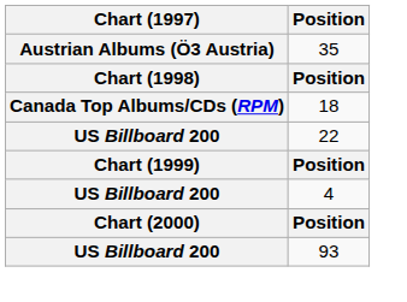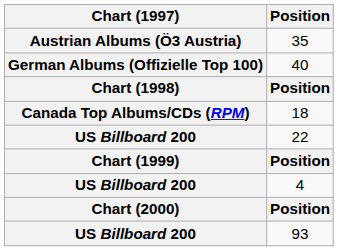+ row: German Albums (Offizielle Top 100) | 40
